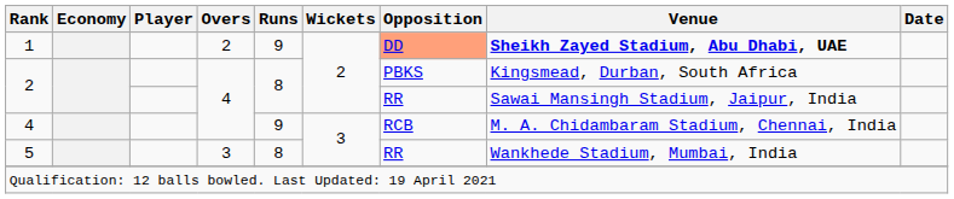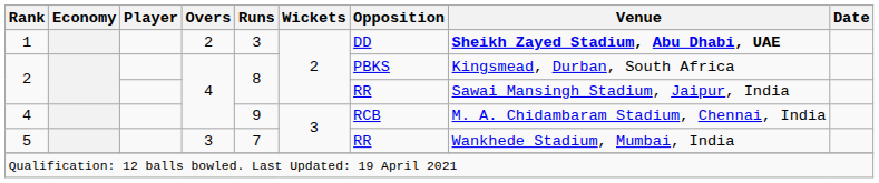1 | Runs: 9 -> 3
1 | Opposition: lightsalmon background -> no background
5 | Runs: 8 -> 7
